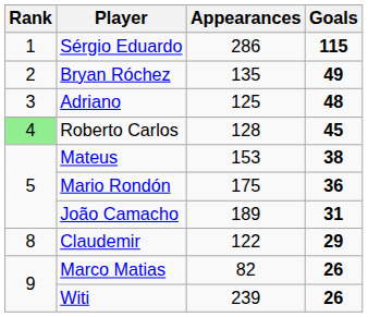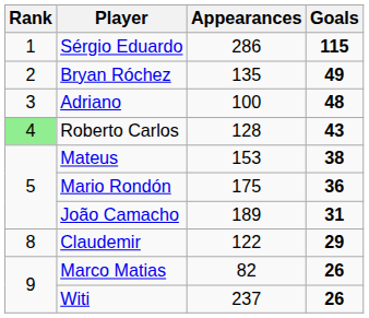Adriano | Appearances: 125 -> 100
Roberto Carlos | Goals: 45 -> 43
Witi | Appearances: 239 -> 237
